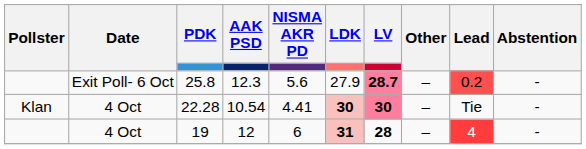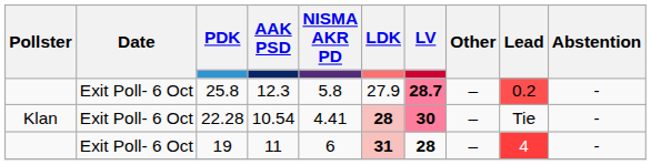25.8 | NISMA AKR PD: 5.6 -> 5.8
22.28 | Date: 4 Oct -> Exit Poll- 6 Oct
22.28 | LDK: 30 -> 28
19 | Date: 4 Oct -> Exit Poll- 6 Oct
19 | AAK PSD: 12 -> 11
